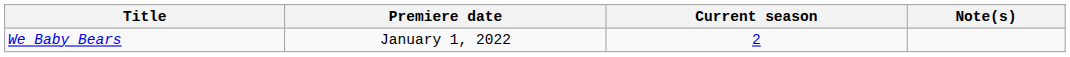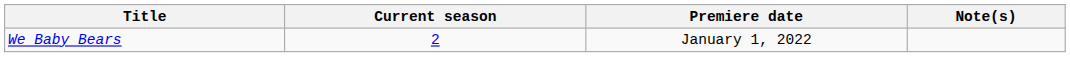columns swapped: Premiere date <-> Current season
